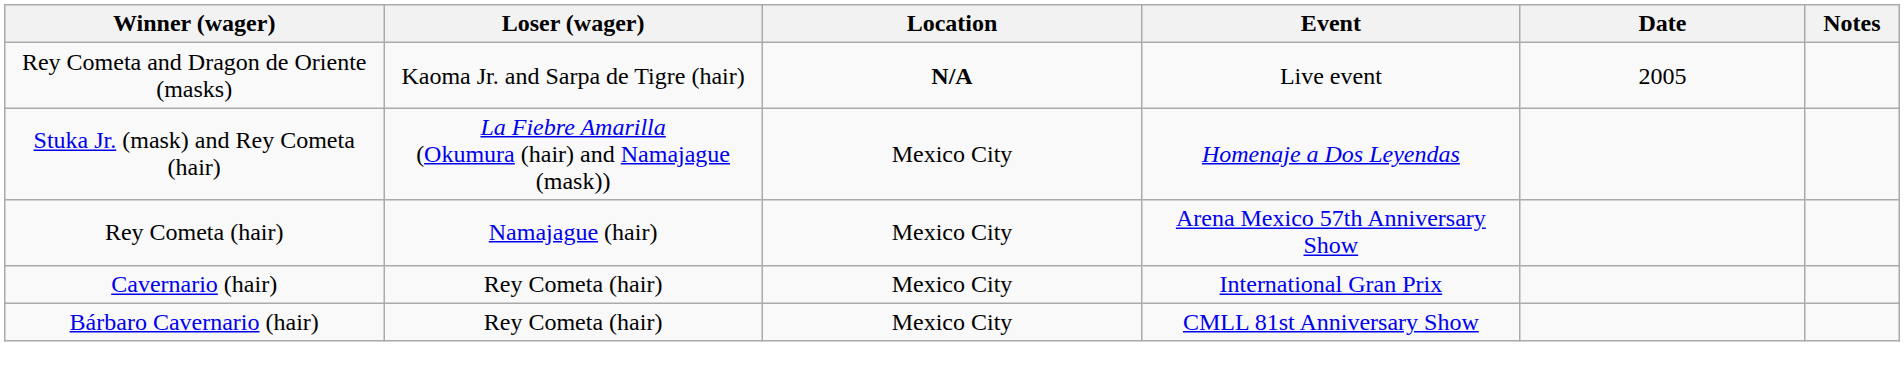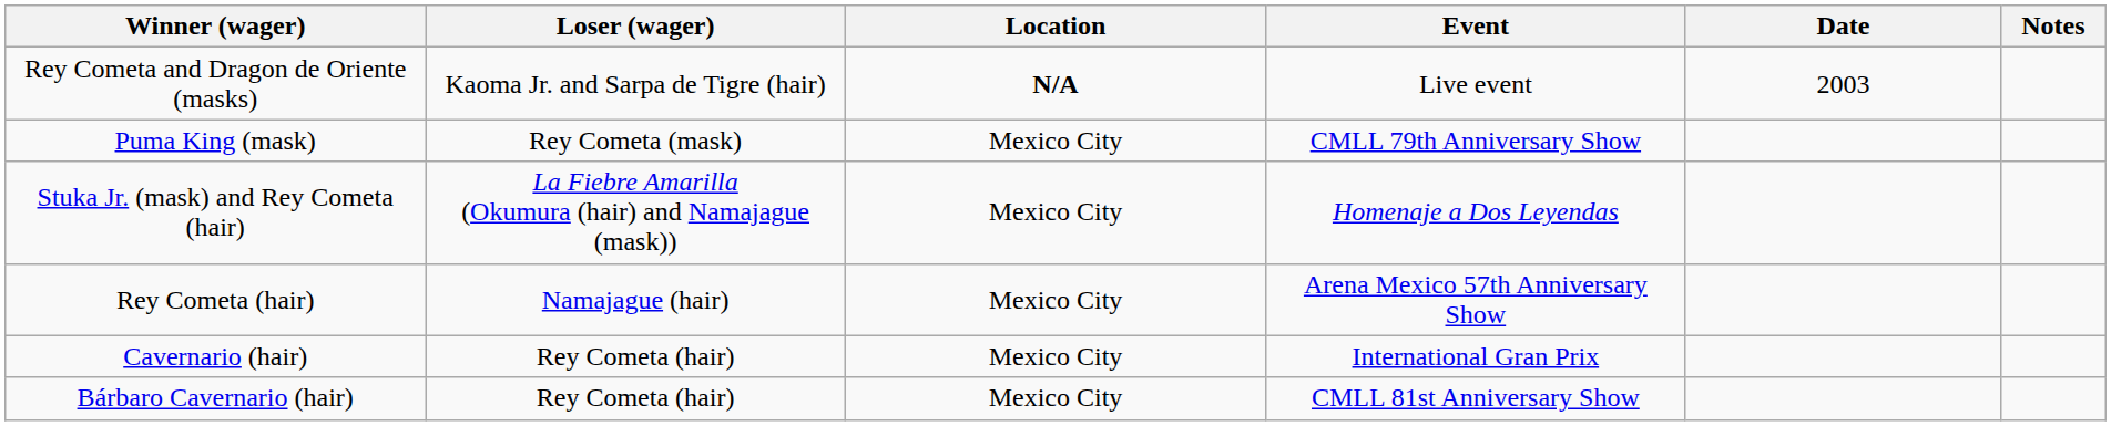Rey Cometa and Dragon de Oriente (masks) | Date: 2005 -> 2003
+ row: Puma King (mask) | Rey Cometa (mask) | Mexico City | CMLL 79th Anniversary Show
